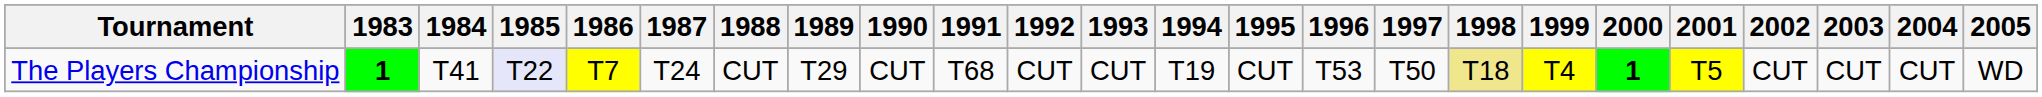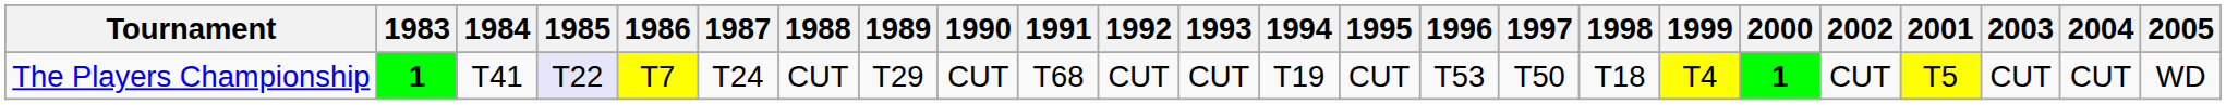columns swapped: 2001 <-> 2002
The Players Championship | 1998: khaki background -> no background
